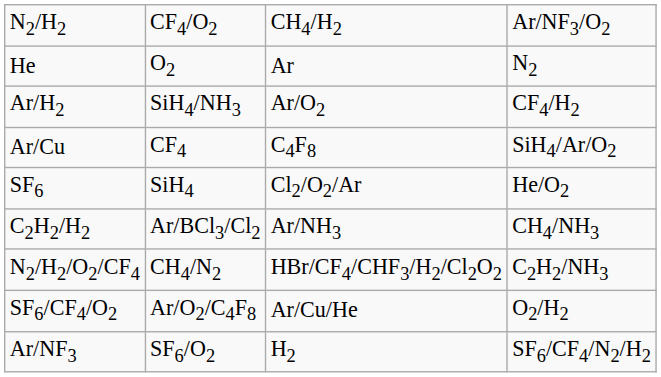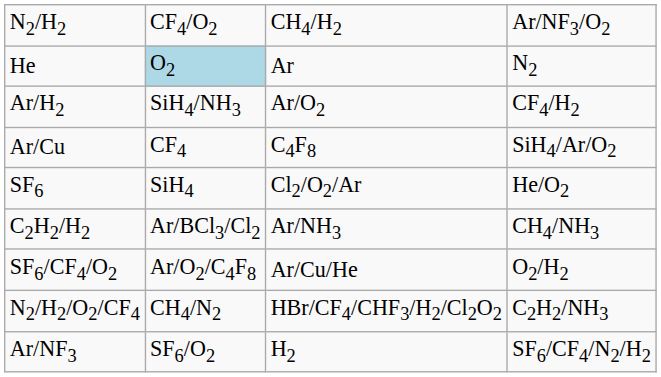He | column 2: no background -> lightblue background
rows swapped: N2/H2/O2/CF4 <-> SF6/CF4/O2
